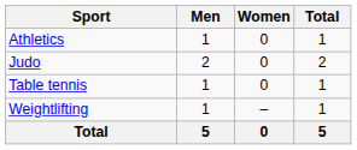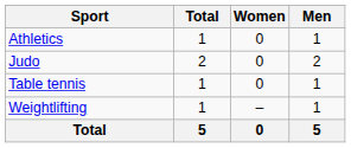columns swapped: Men <-> Total
